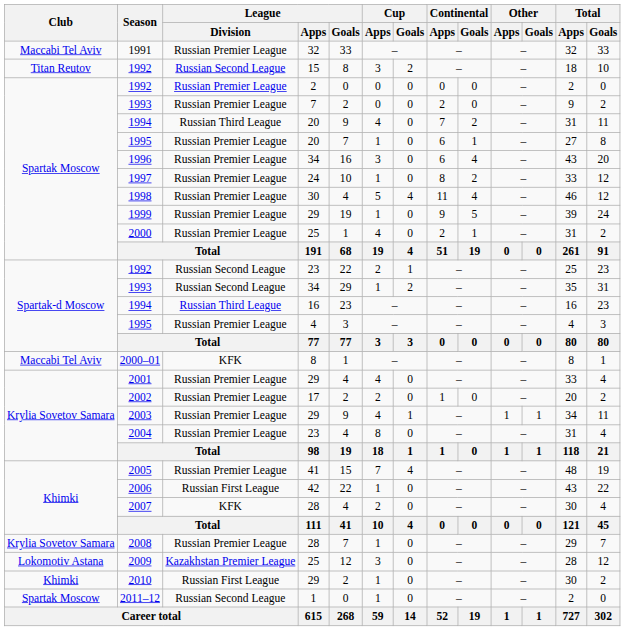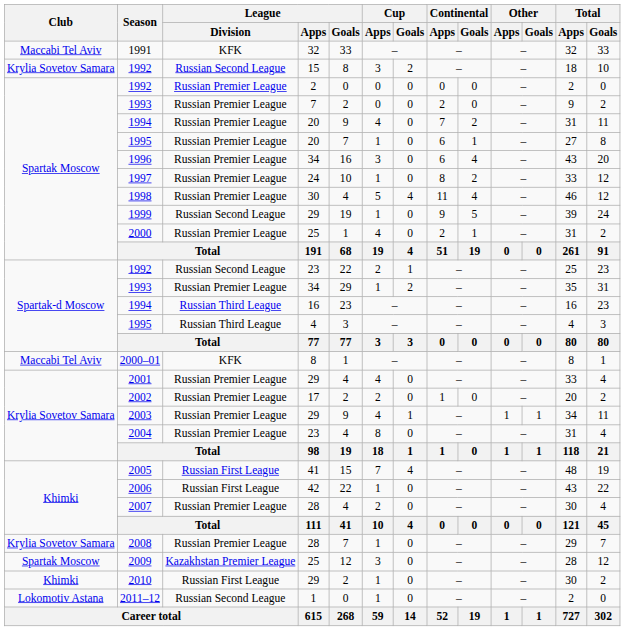1991 | League / Division: Russian Premier League -> KFK
1992 / 15 | Club: Titan Reutov -> Krylia Sovetov Samara
1994 / 20 | League / Division: Russian Third League -> Russian Premier League
1999 | League / Division: Russian Premier League -> Russian Second League
1993 / 34 | League / Division: Russian Second League -> Russian Premier League
1995 / 4 | League / Division: Russian Premier League -> Russian Third League
2005 | League / Division: Russian Premier League -> Russian First League
2007 | League / Division: KFK -> Russian Premier League
2009 | Club: Lokomotiv Astana -> Spartak Moscow
2011–12 | Club: Spartak Moscow -> Lokomotiv Astana
